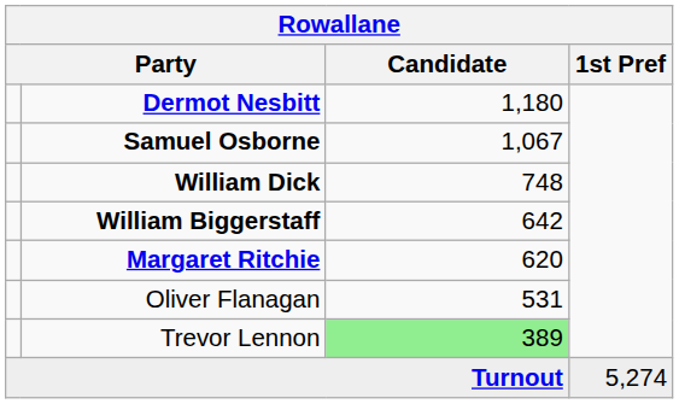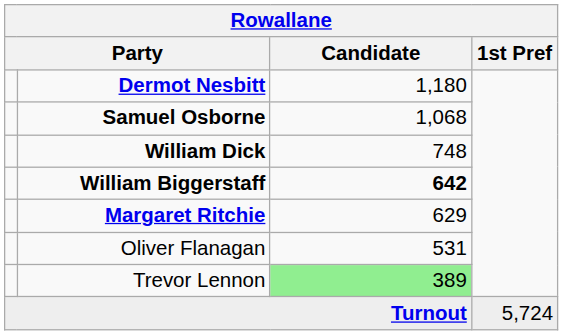Samuel Osborne | Candidate: 1,067 -> 1,068
William Biggerstaff | Candidate: normal -> bold
Margaret Ritchie | Candidate: 620 -> 629
Turnout | 1st Pref: 5,274 -> 5,724
